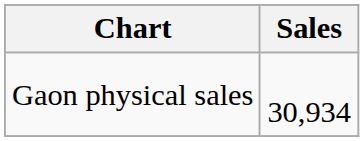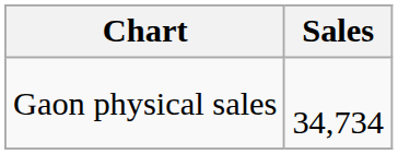Gaon physical sales | Sales: 30,934 -> 34,734
